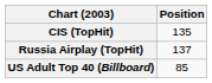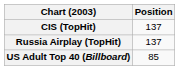CIS (TopHit) | Position: 135 -> 137
